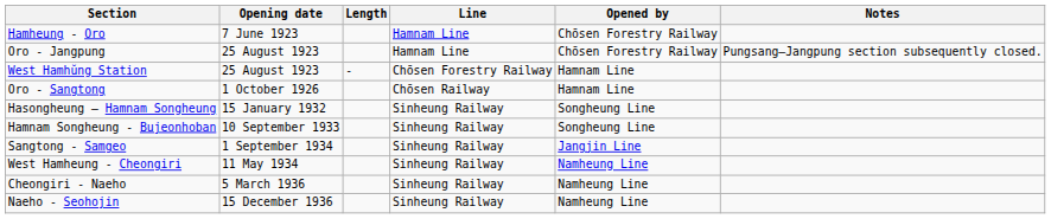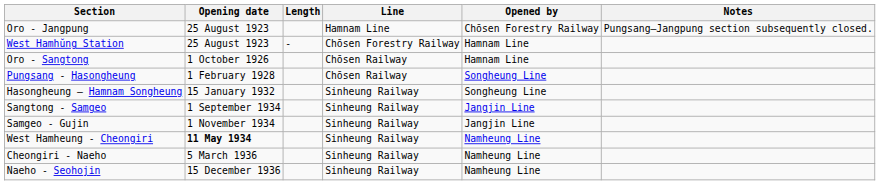- row: Hamheung - Oro | 7 June 1923 | Hamnam Line | Chōsen Forestry Railway
+ row: Pungsang - Hasongheung | 1 February 1928 | Chōsen Railway | Songheung Line
- row: Hamnam Songheung - Bujeonhoban | 10 September 1933 | Sinheung Railway | Songheung Line
+ row: Samgeo - Gujin | 1 November 1934 | Sinheung Railway | Jangjin Line
West Hamheung - Cheongiri | Opening date: normal -> bold
